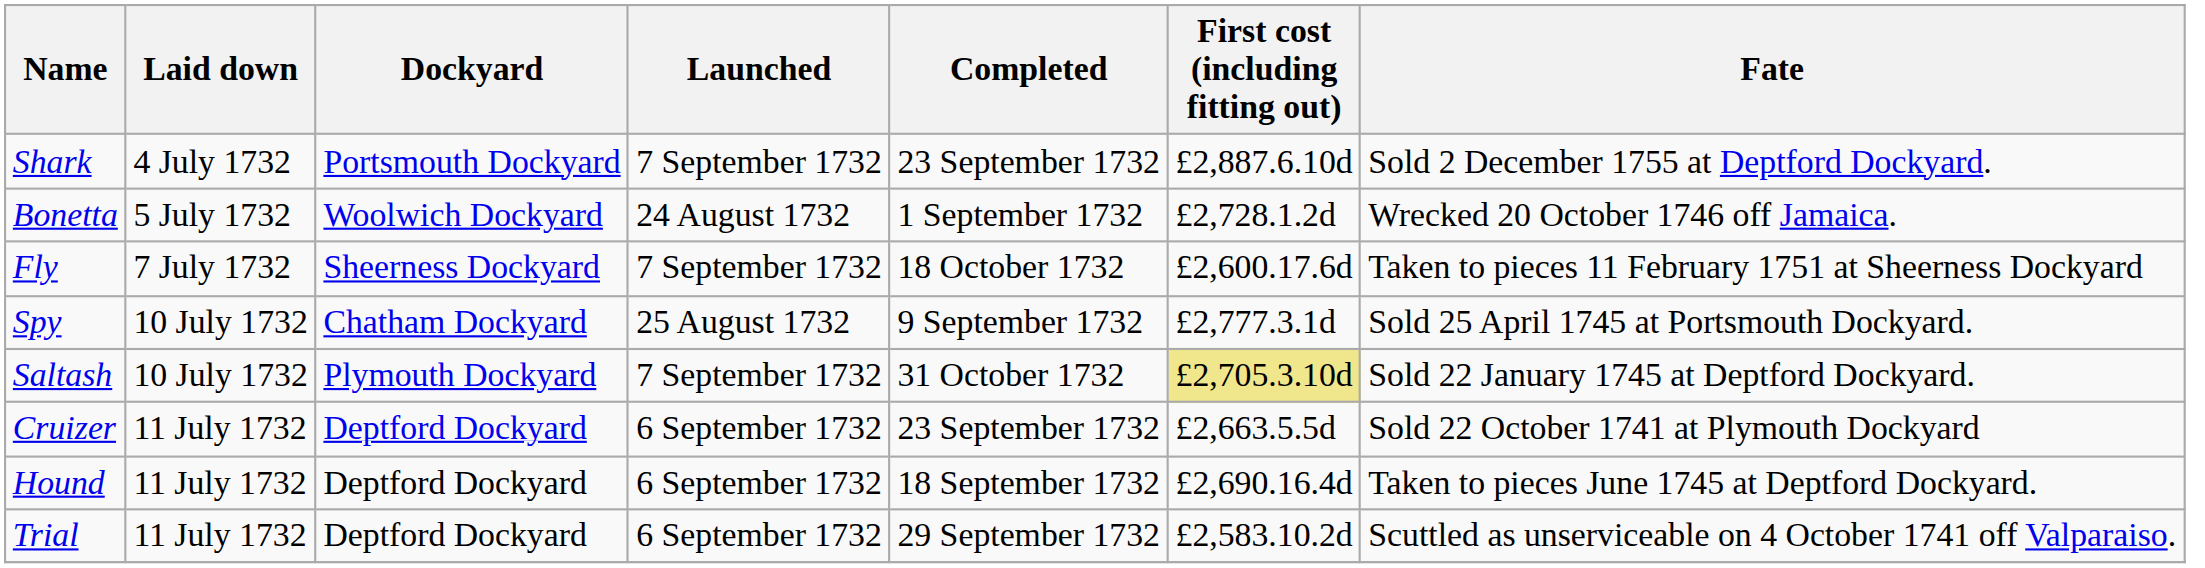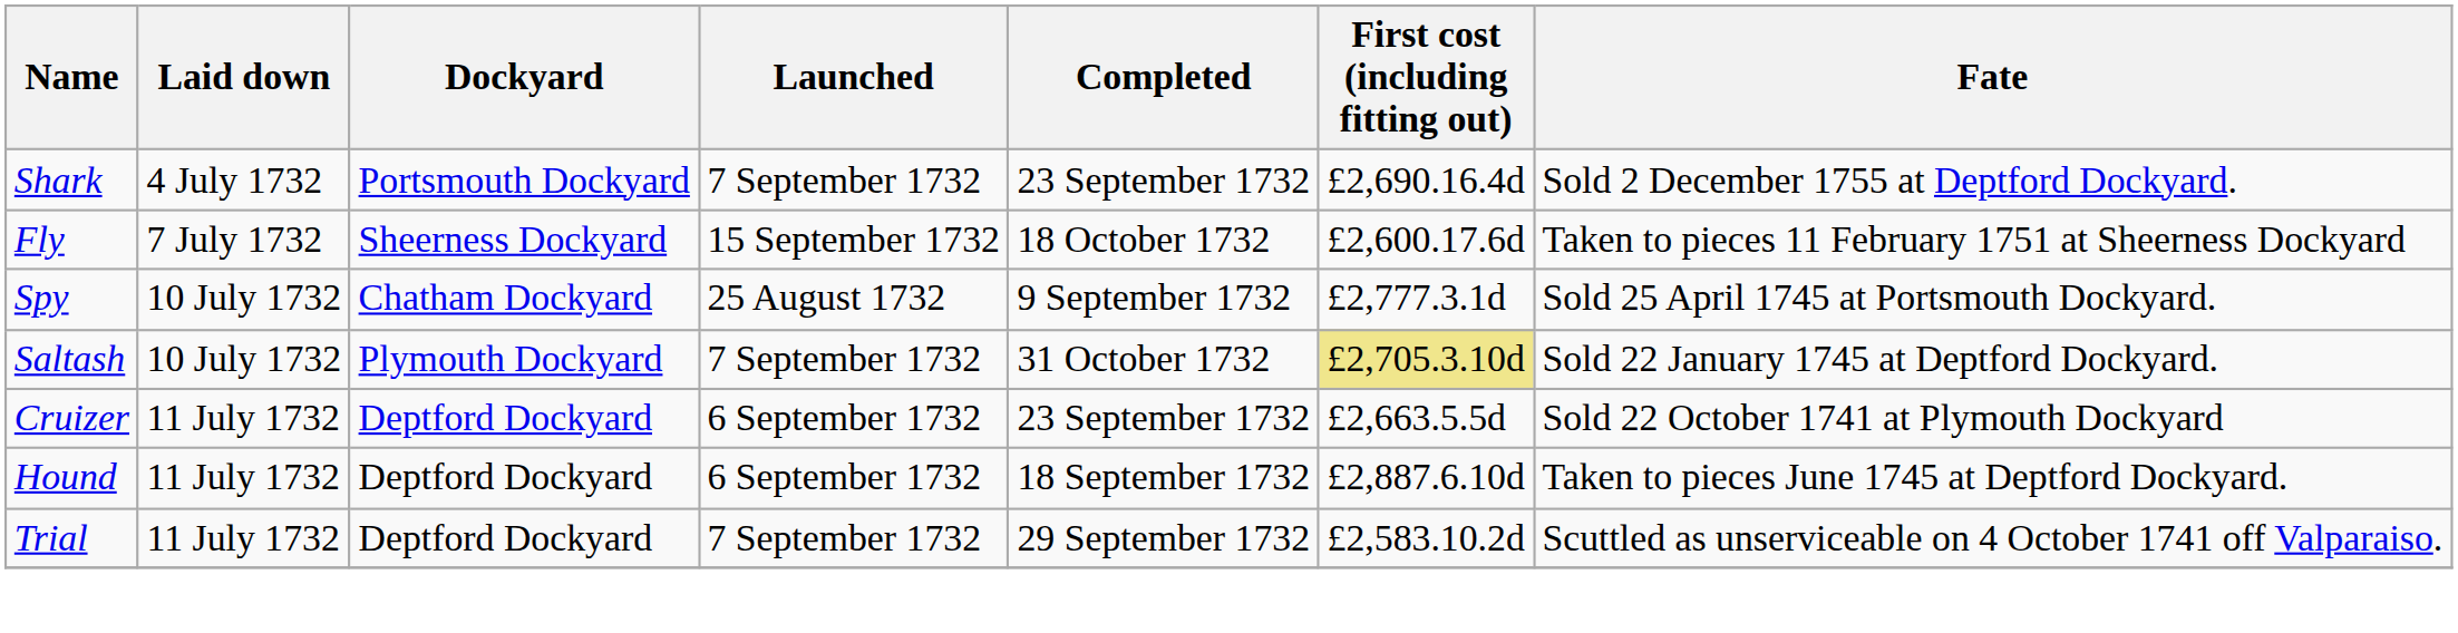Shark | First cost (including fitting out): £2,887.6.10d -> £2,690.16.4d
- row: Bonetta | 5 July 1732 | Woolwich Dockyard | 24 August 1732 | 1 September 1732 | £2,728.1.2d | Wrecked 20 October 1746 off Jamaica.
Fly | Launched: 7 September 1732 -> 15 September 1732
Hound | First cost (including fitting out): £2,690.16.4d -> £2,887.6.10d
Trial | Launched: 6 September 1732 -> 7 September 1732
